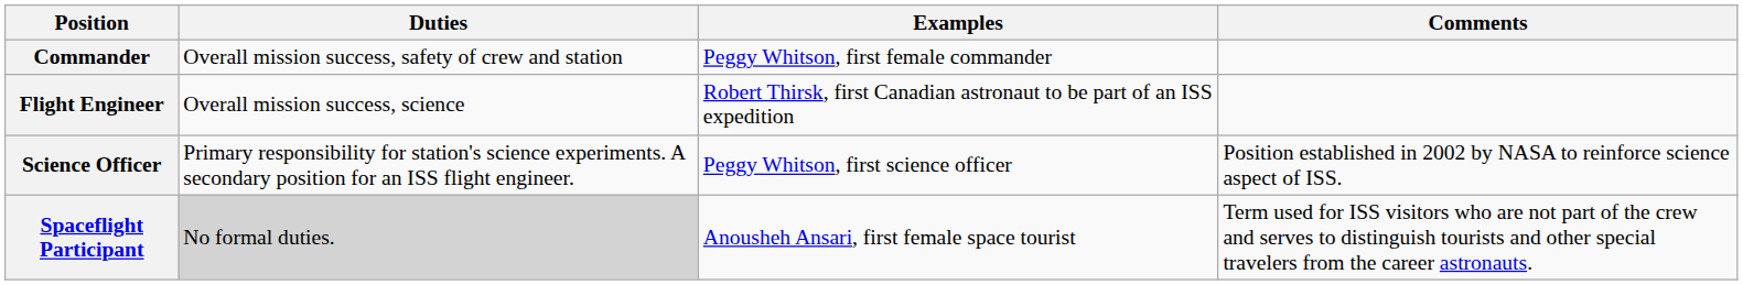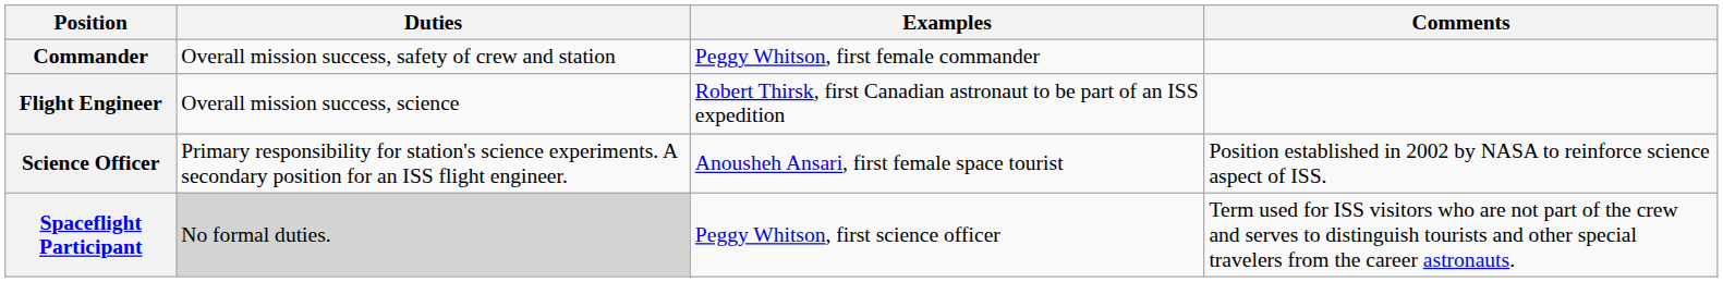Science Officer | Examples: Peggy Whitson, first science officer -> Anousheh Ansari, first female space tourist
Spaceflight Participant | Examples: Anousheh Ansari, first female space tourist -> Peggy Whitson, first science officer
